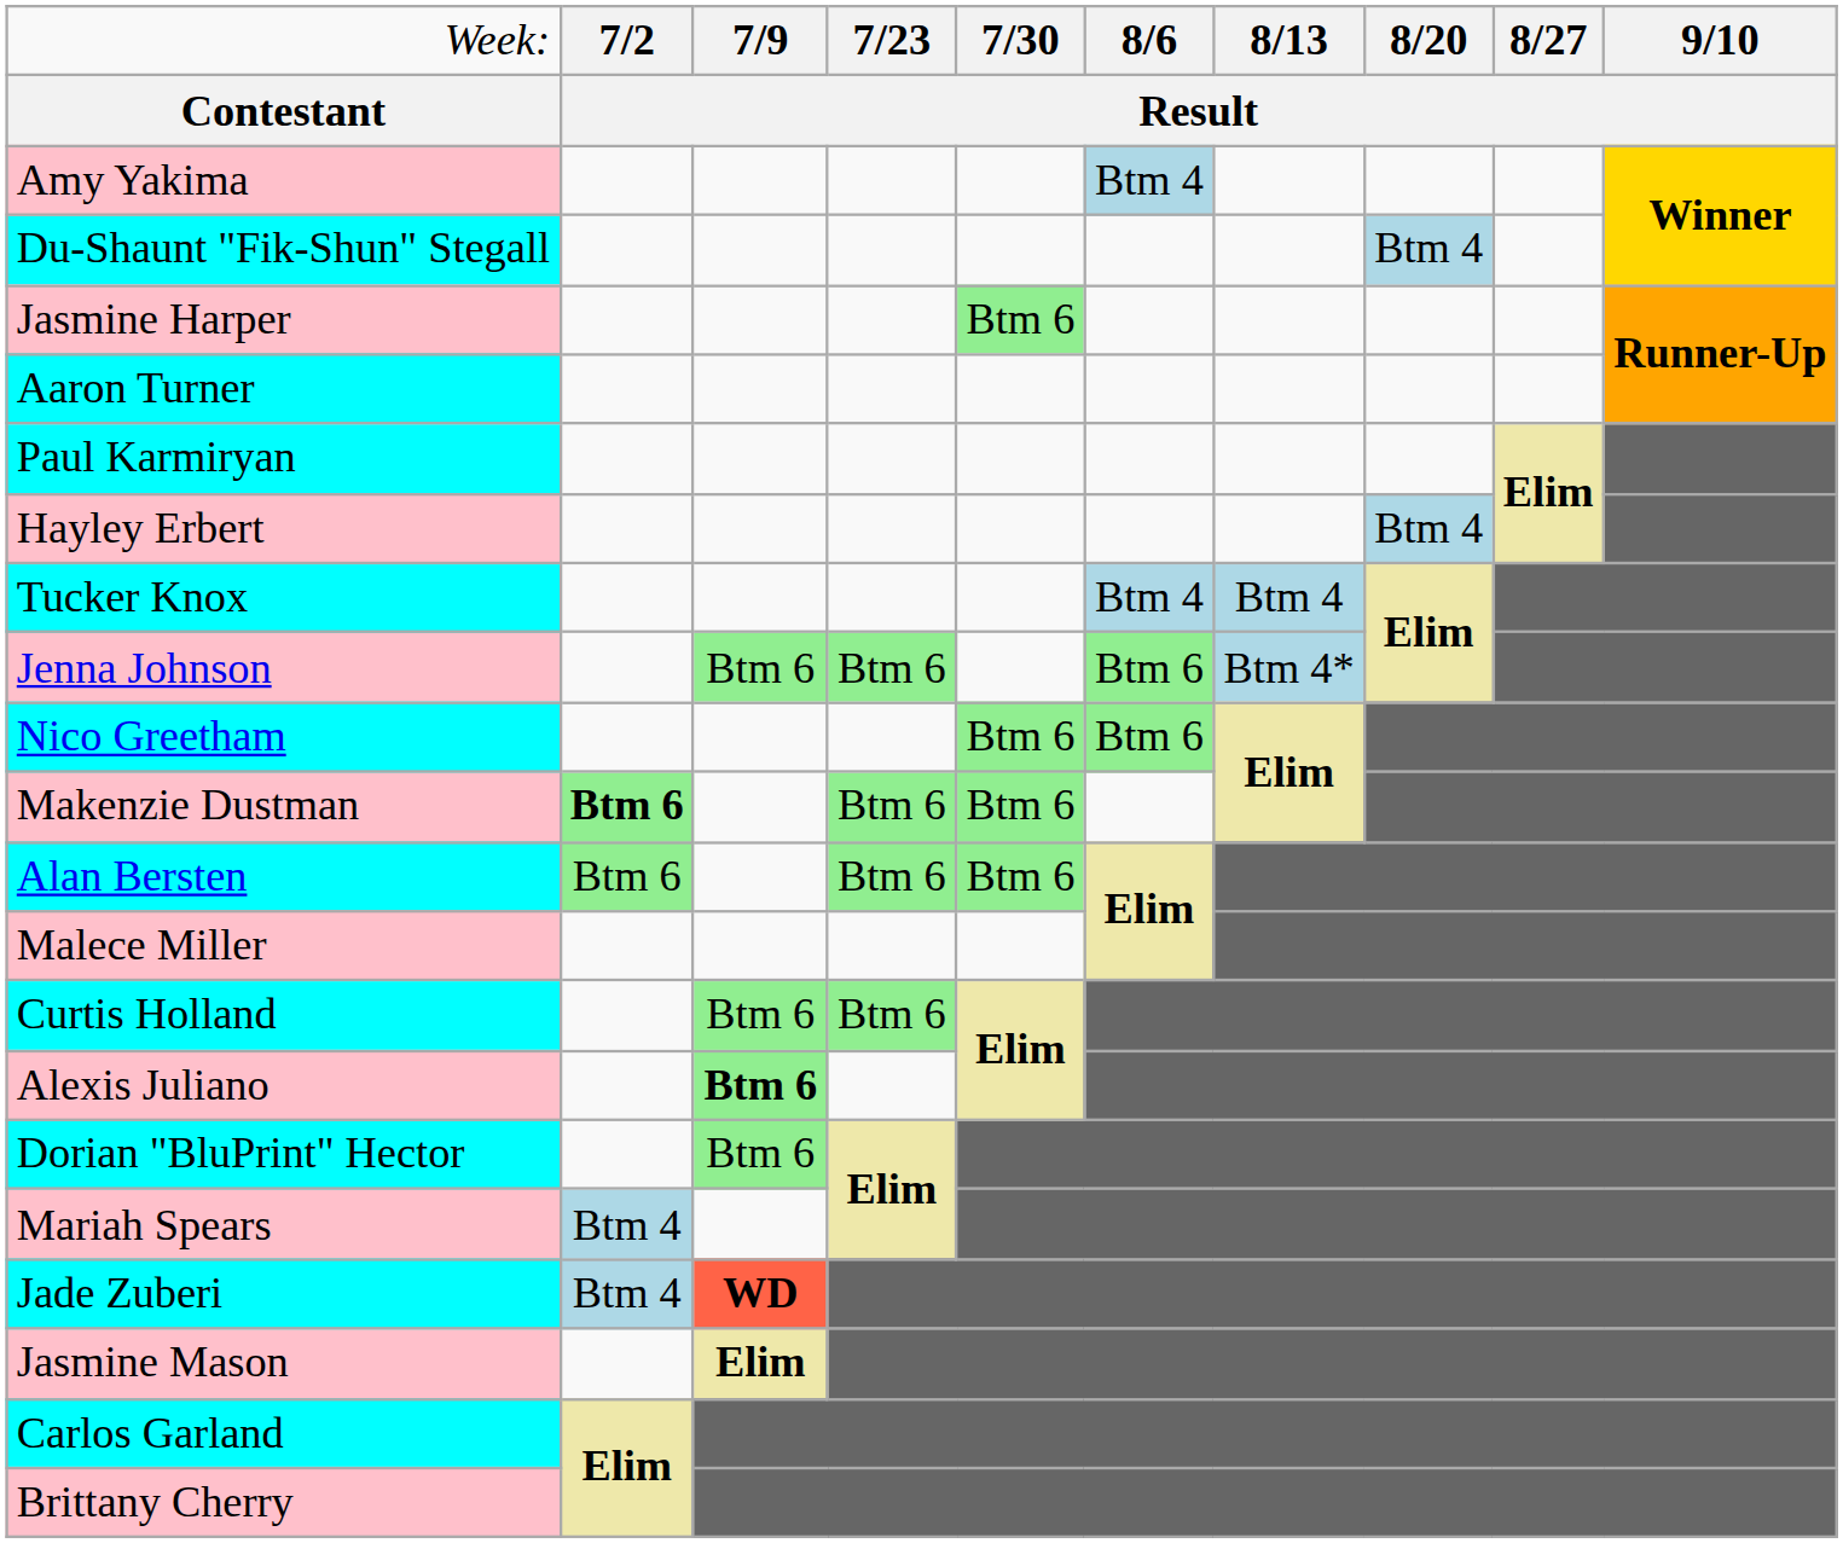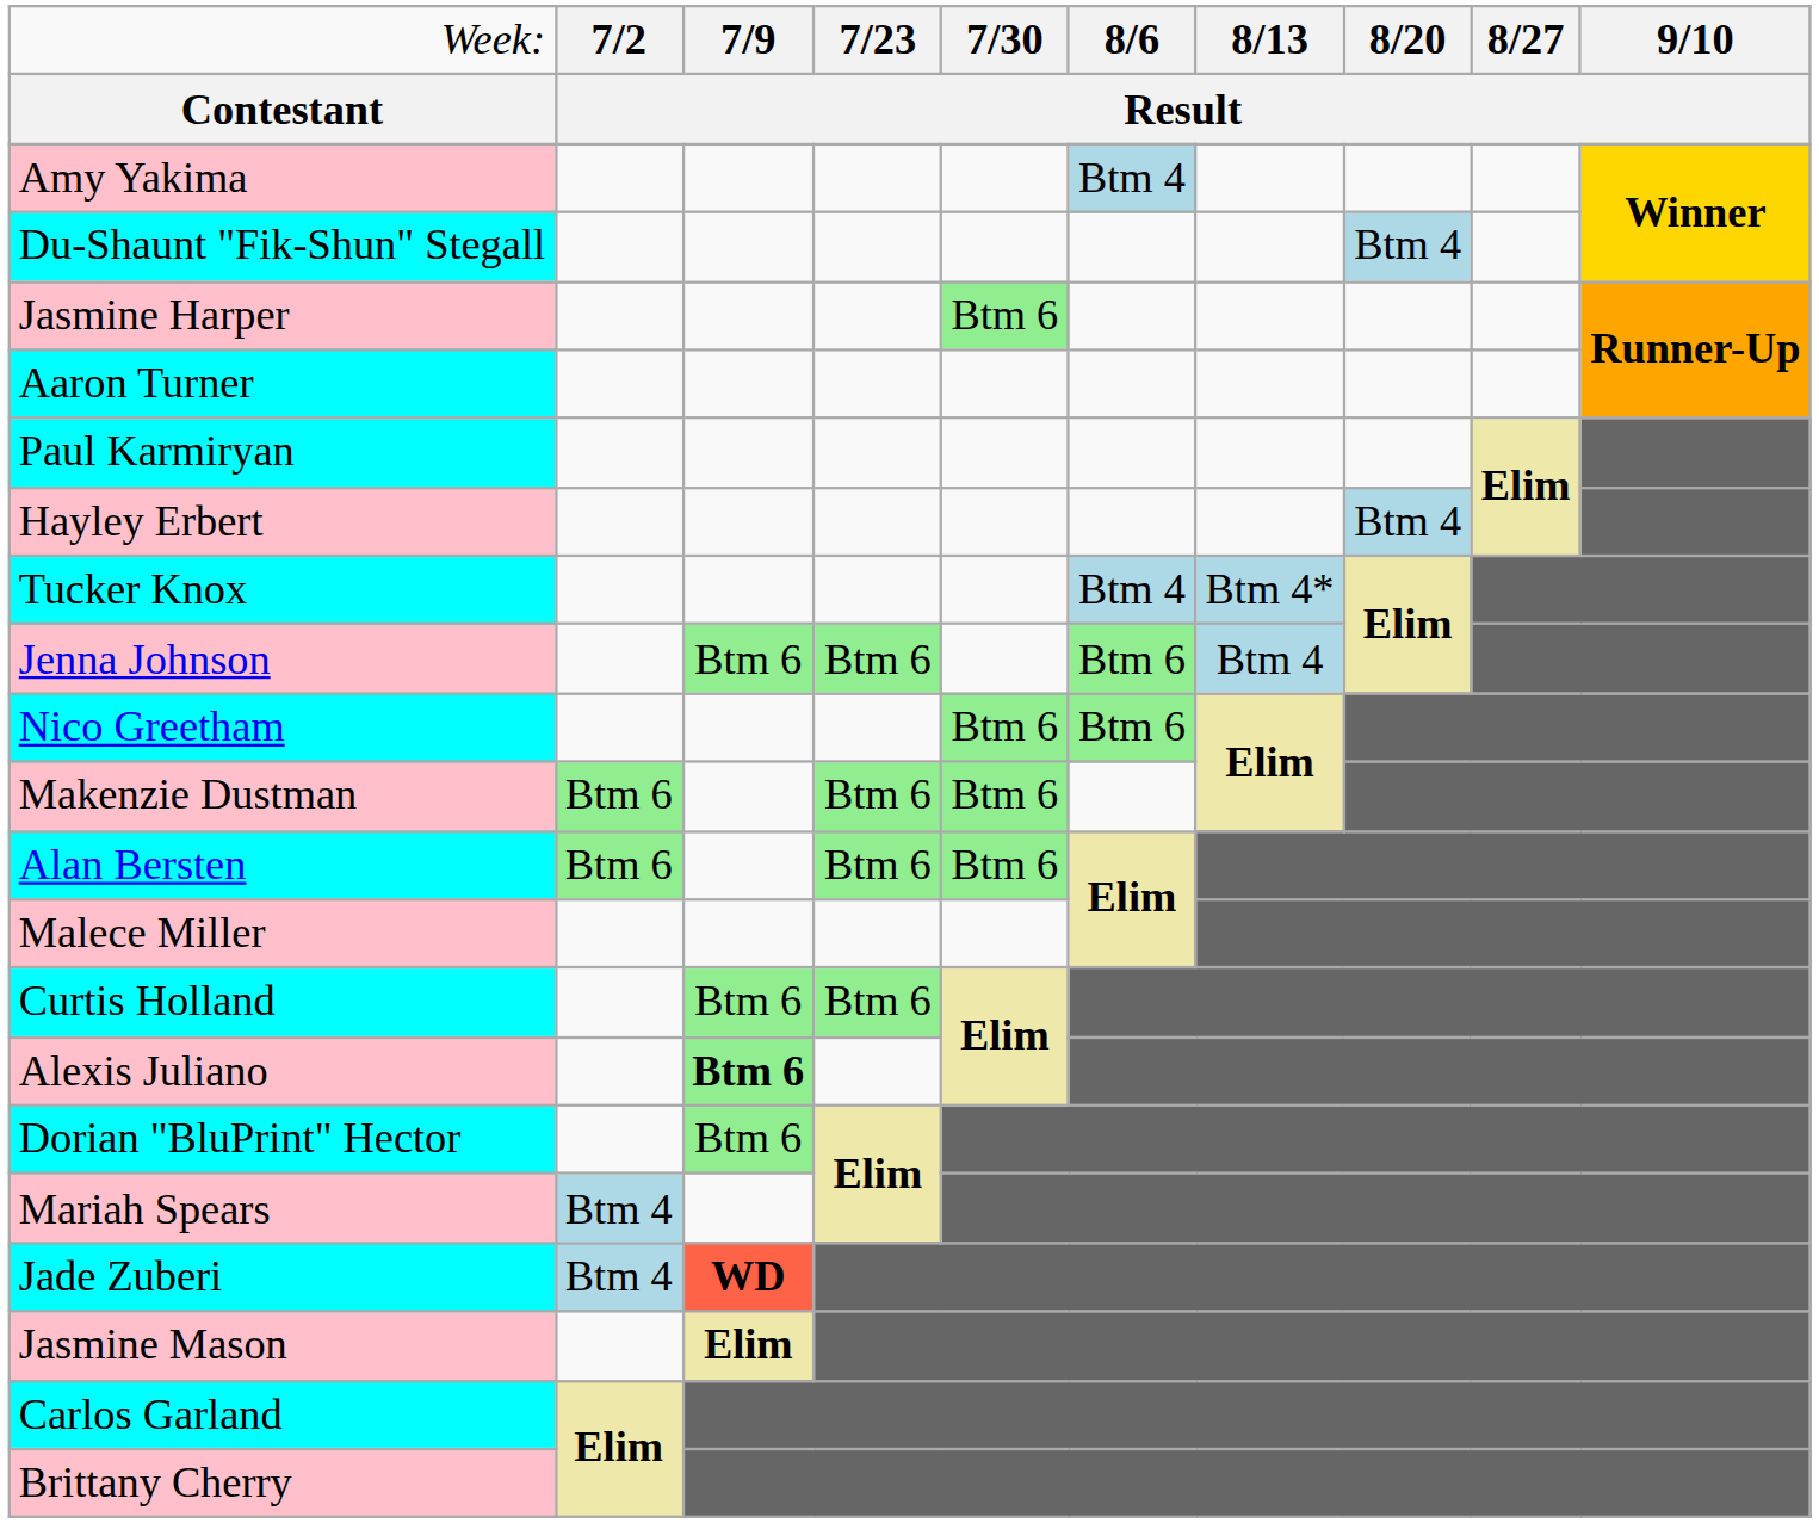Tucker Knox | column 7: Btm 4 -> Btm 4*
Jenna Johnson | column 7: Btm 4* -> Btm 4
Makenzie Dustman | column 2: bold -> normal
